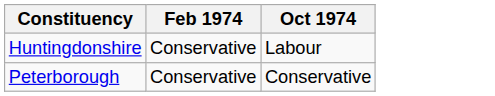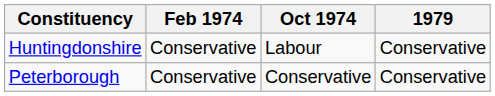+ column: 1979 | Conservative | Conservative
